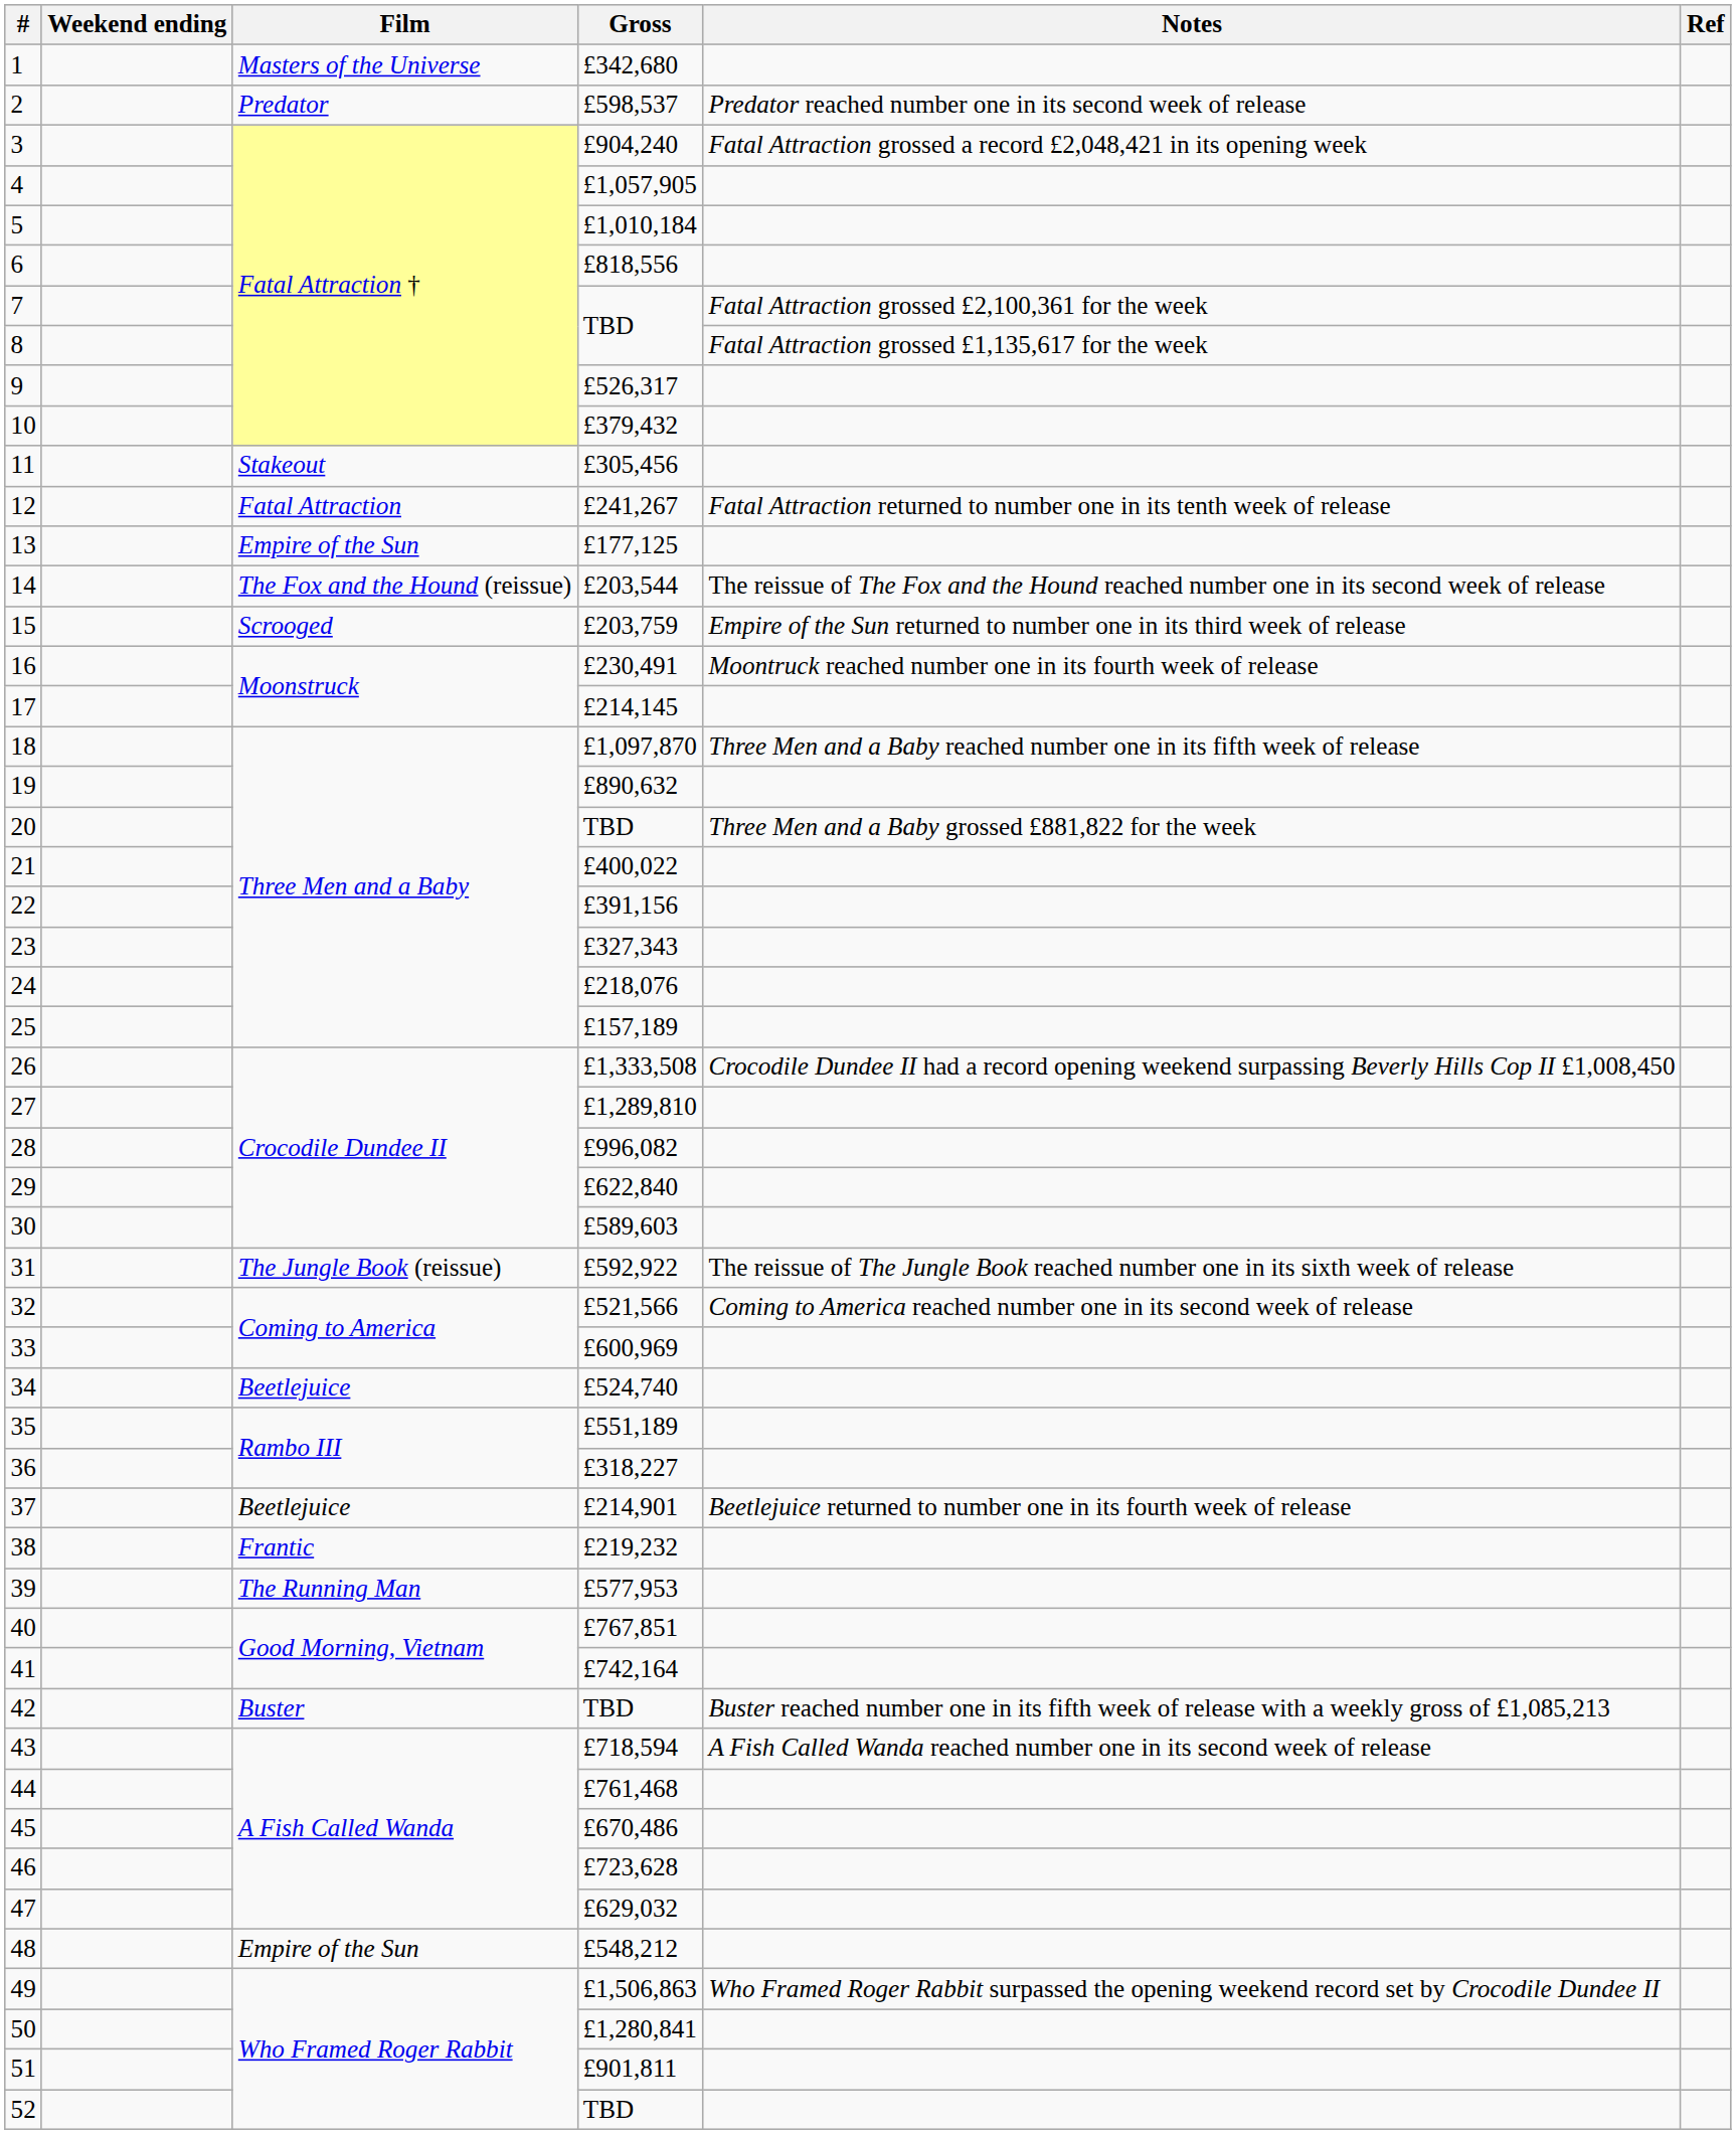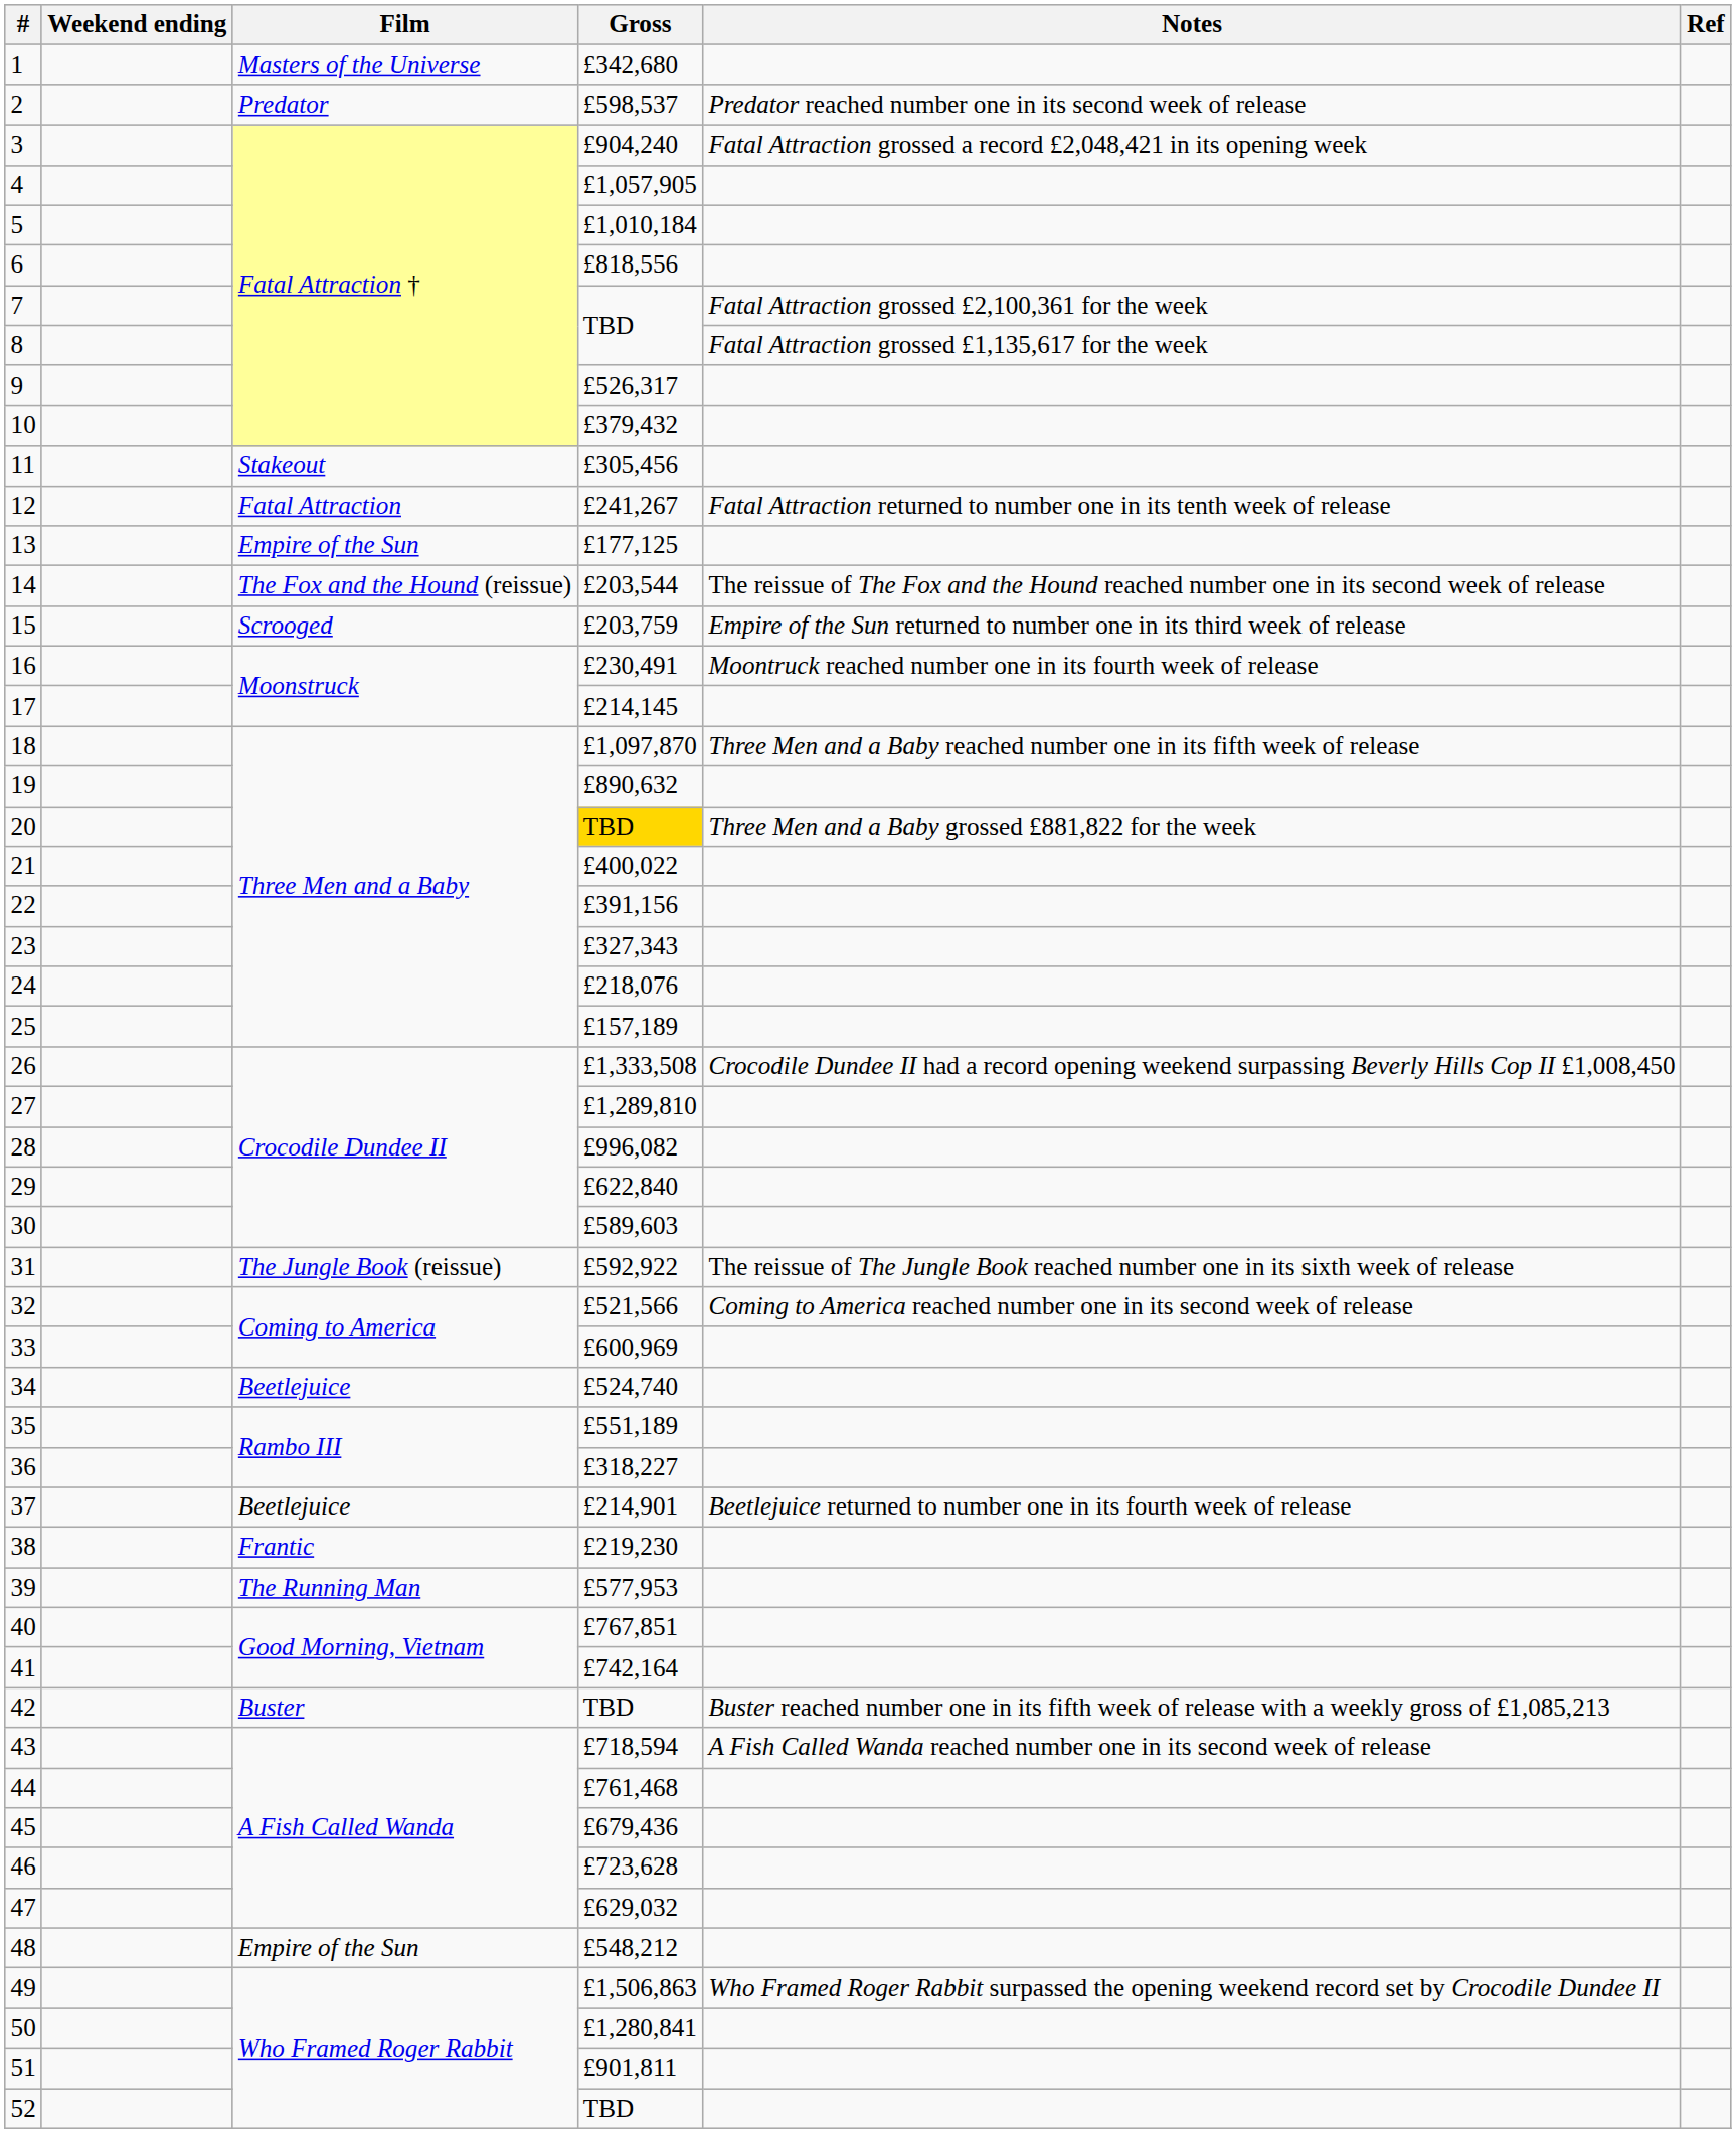20 | Gross: no background -> gold background
38 | Gross: £219,232 -> £219,230
45 | Gross: £670,486 -> £679,436
